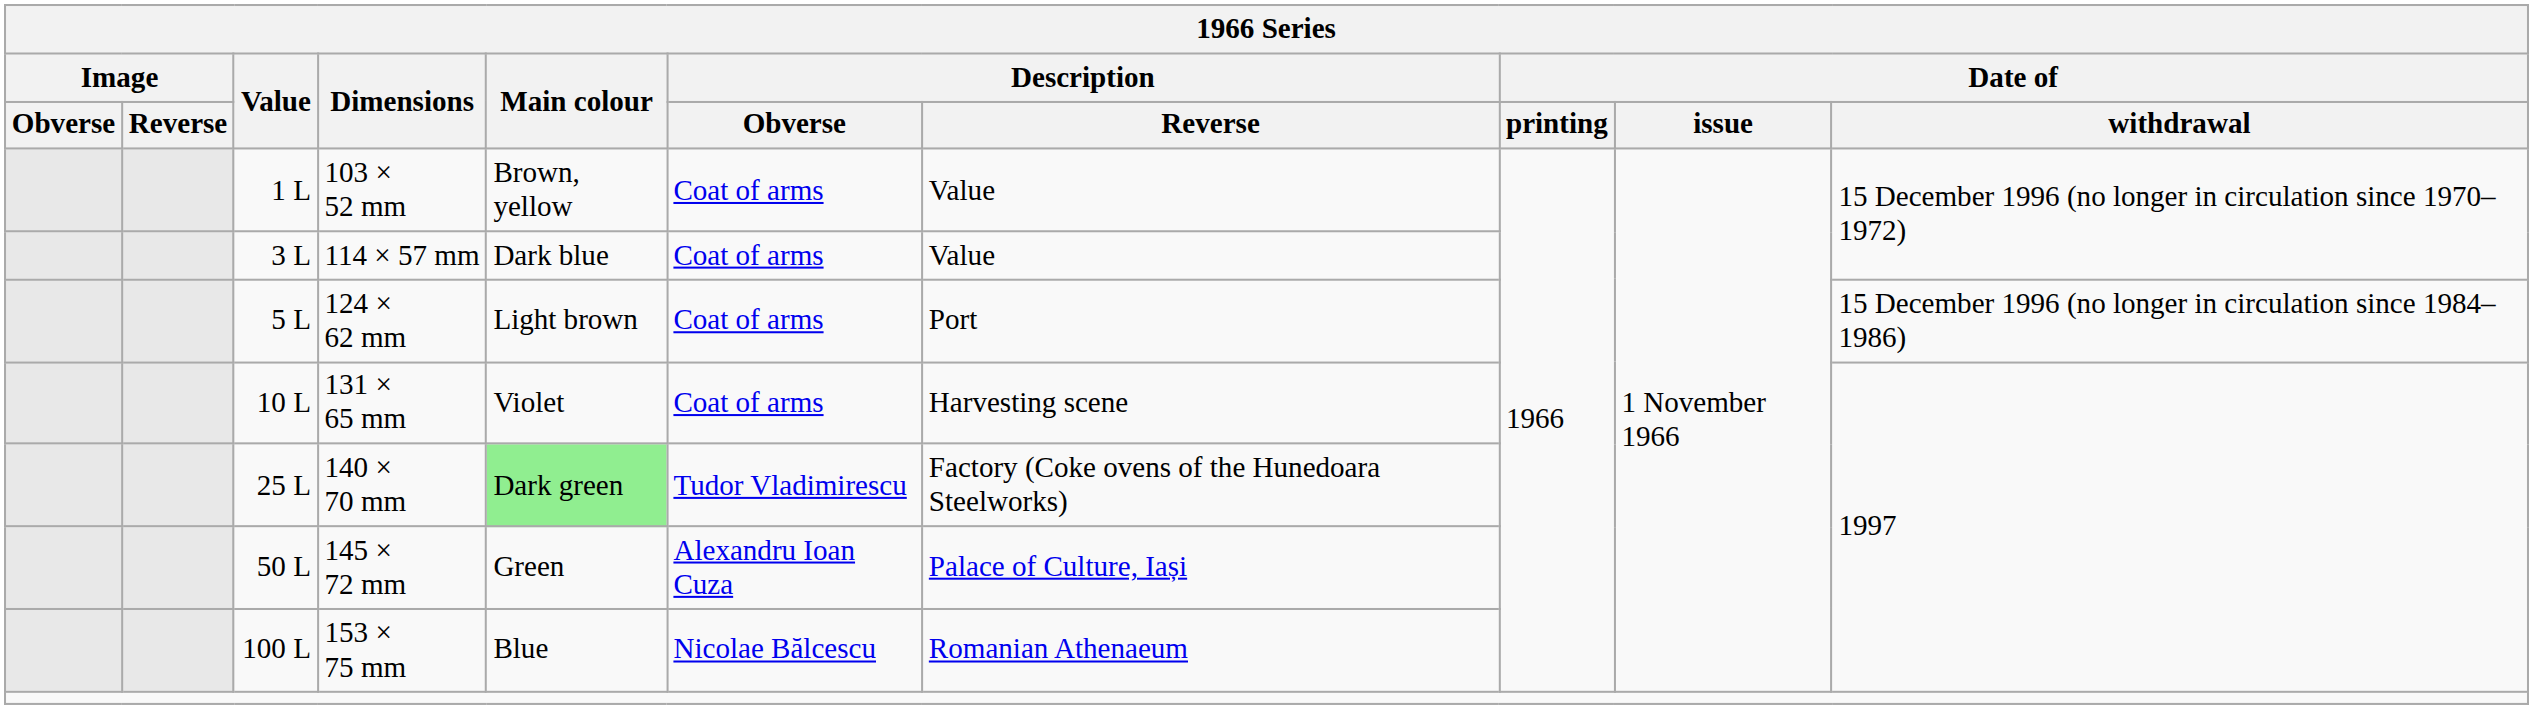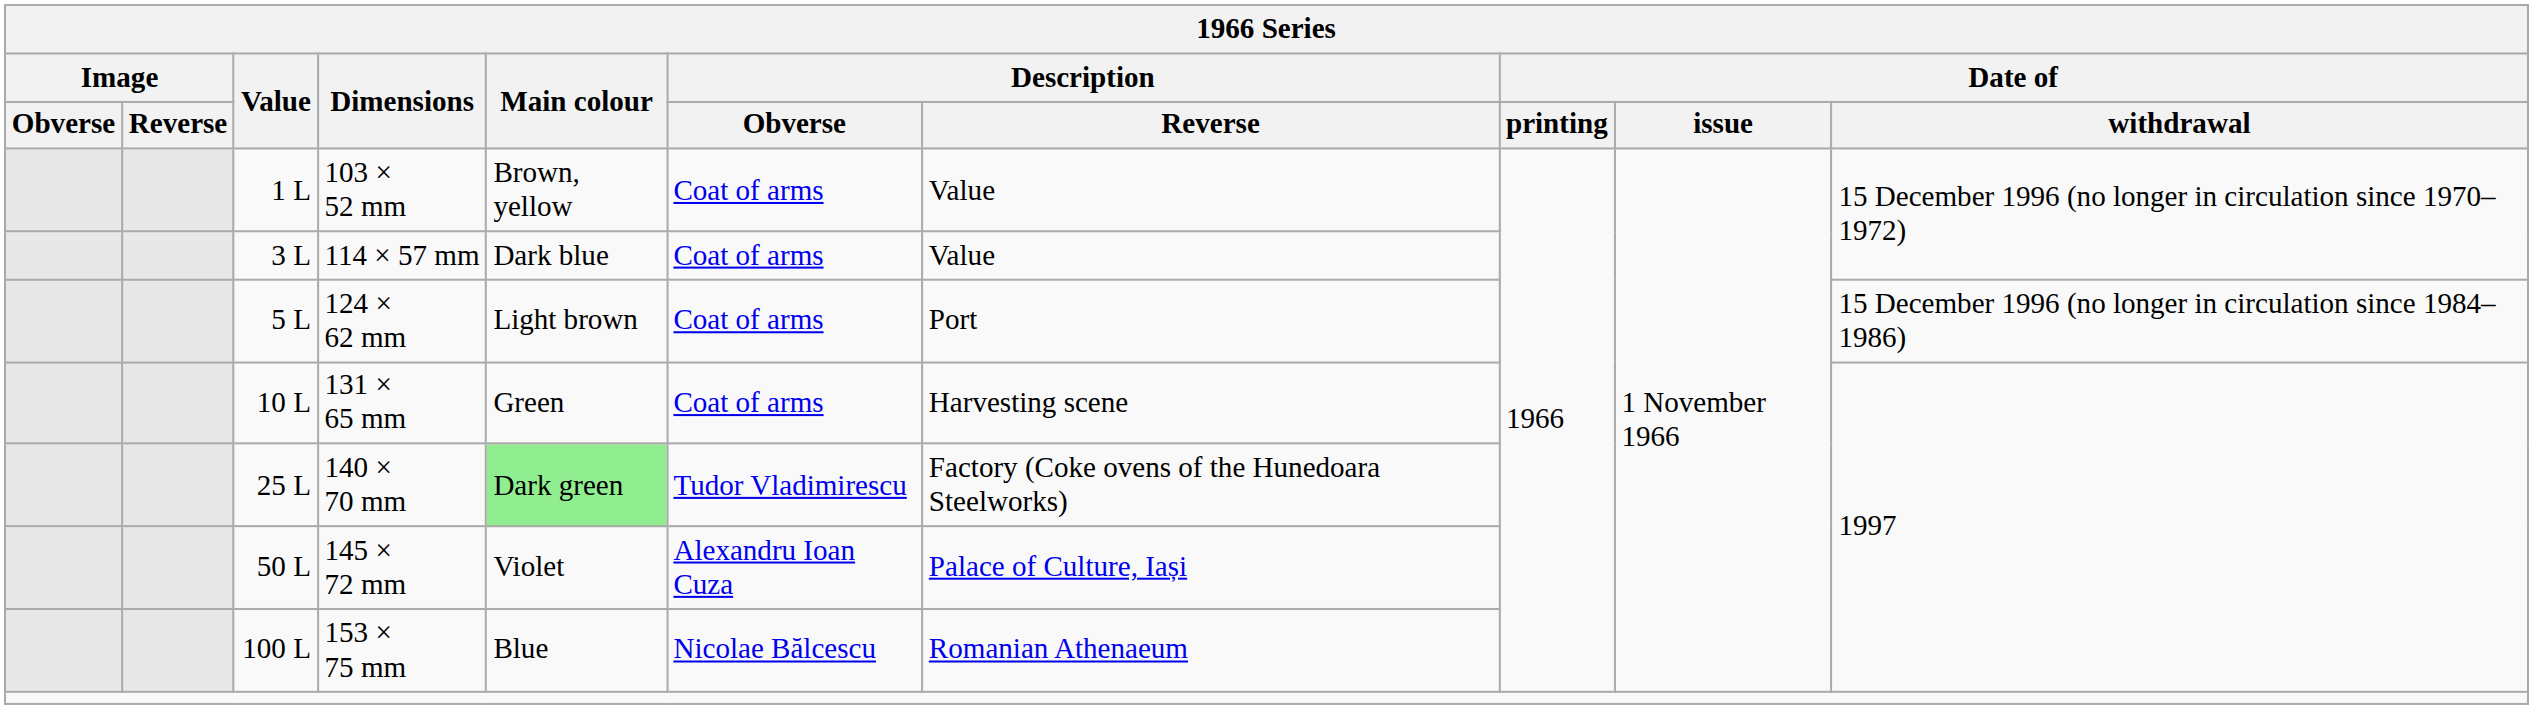131 × 65 mm | Main colour: Violet -> Green
145 × 72 mm | Main colour: Green -> Violet
